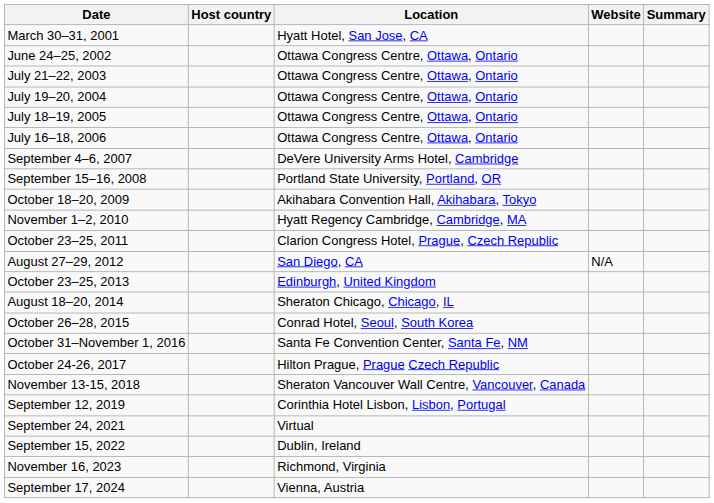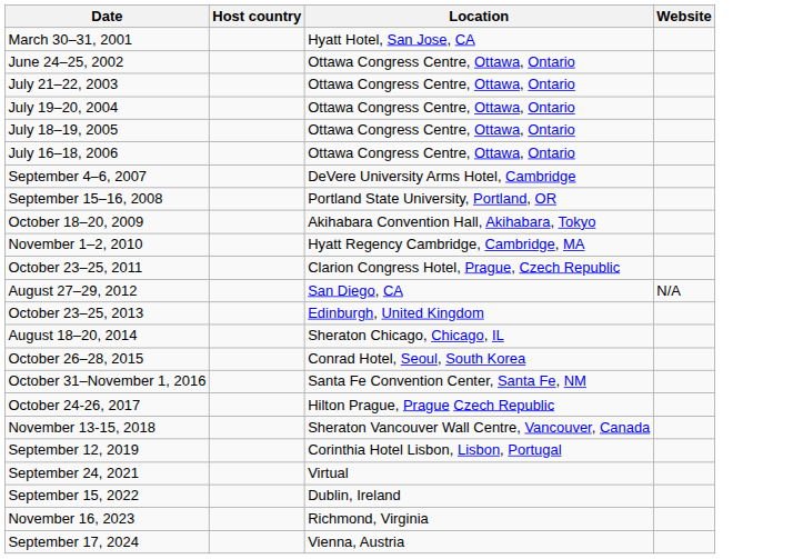- column: Summary
